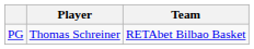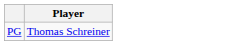- column: Team | RETAbet Bilbao Basket
